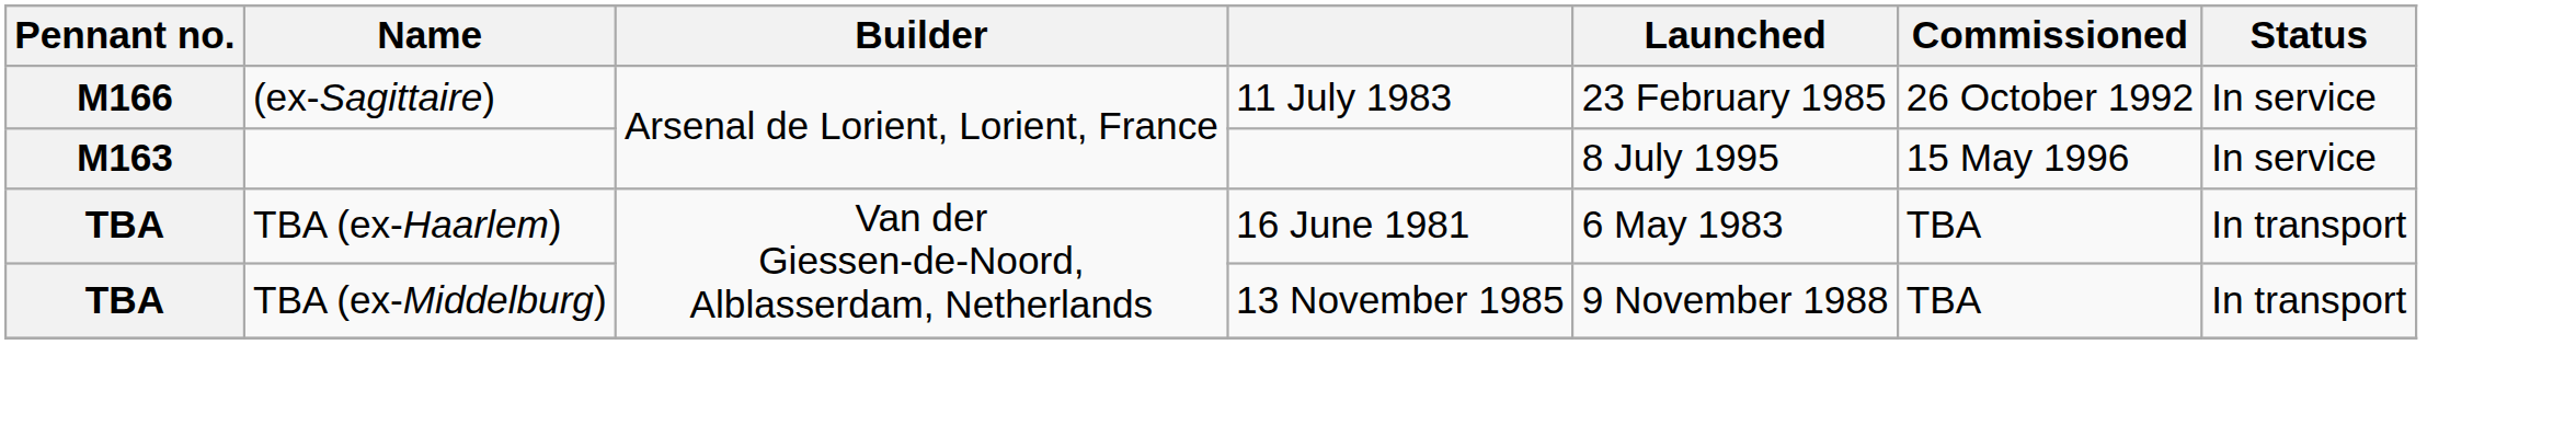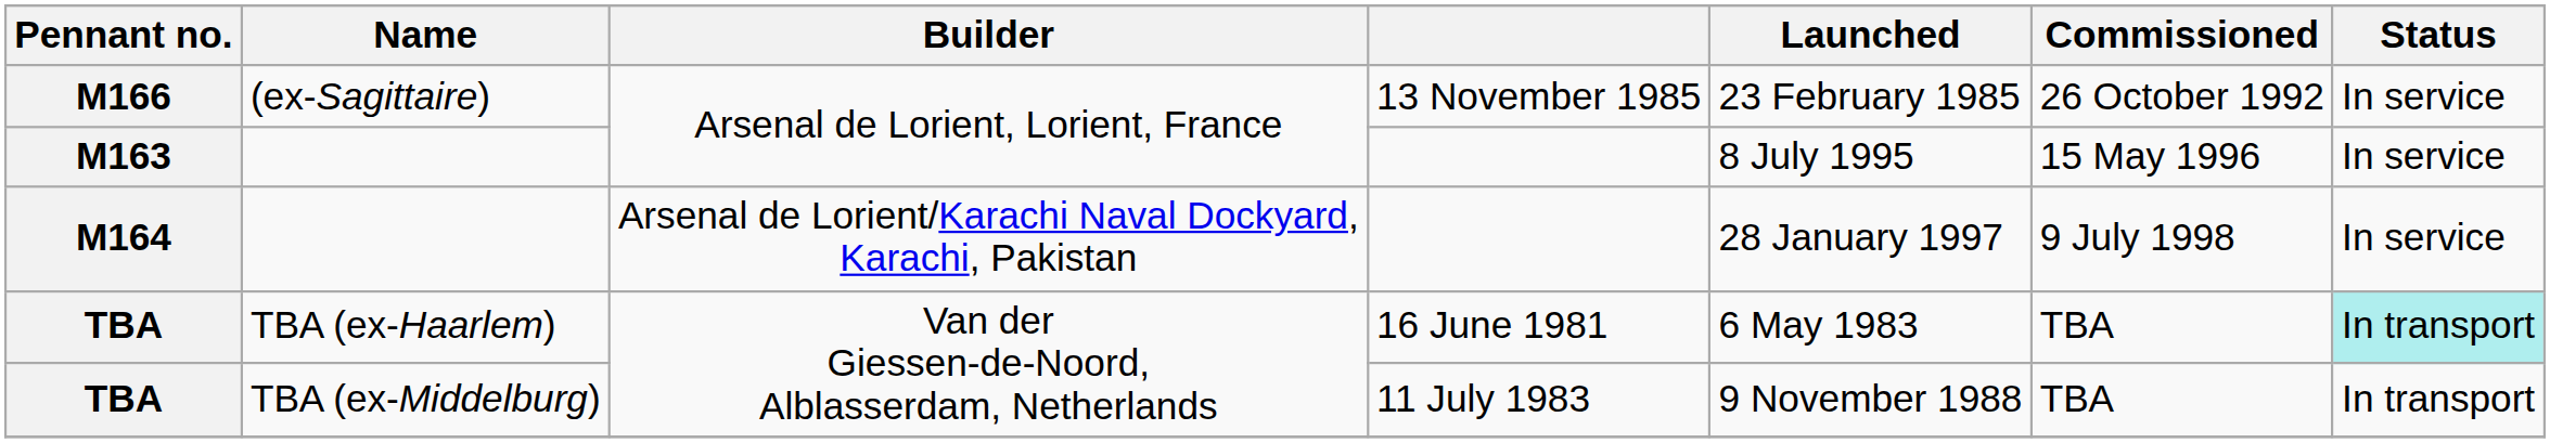M166 | column 4: 11 July 1983 -> 13 November 1985
+ row: M164 | Arsenal de Lorient/Karachi Naval Dockyard, Karachi, Pakistan | 28 January 1997 | 9 July 1998 | In service
TBA / TBA (ex-Haarlem) | Status: no background -> paleturquoise background
TBA / TBA (ex-Middelburg) | column 4: 13 November 1985 -> 11 July 1983
